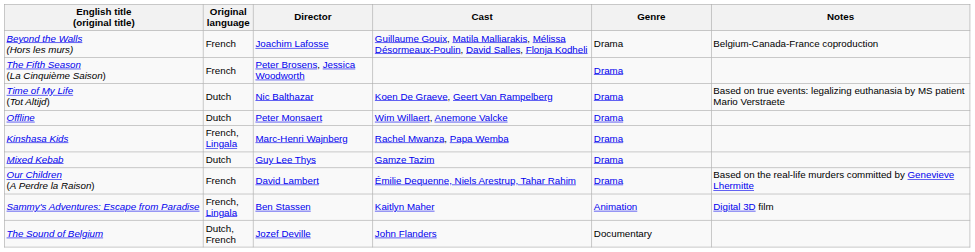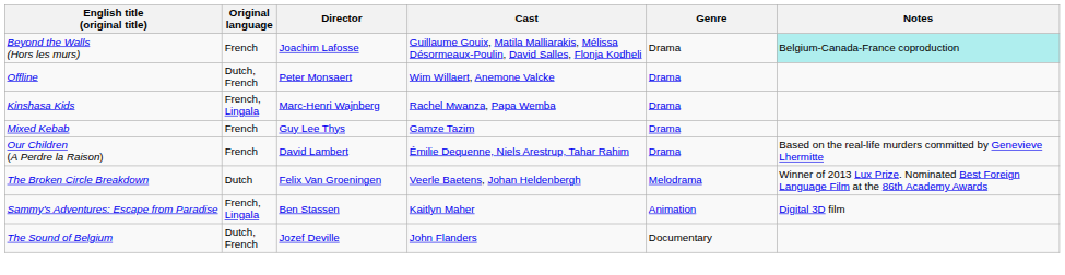Beyond the Walls (Hors les murs) | Notes: no background -> paleturquoise background
- row: The Fifth Season (La Cinquième Saison) | French | Peter Brosens, Jessica Woodworth | Drama
- row: Time of My Life (Tot Altijd) | Dutch | Nic Balthazar | Koen De Graeve, Geert Van Rampelberg | Drama | Based on true events: legalizing euthanasia by MS patient Mario Verstraete
Offline | Original language: Dutch -> Dutch, French
Mixed Kebab | Original language: Dutch -> French
+ row: The Broken Circle Breakdown | Dutch | Felix Van Groeningen | Veerle Baetens, Johan Heldenbergh | Melodrama | Winner of 2013 Lux Prize. Nominated Best Foreign Language Film at the 86th Academy Awards
